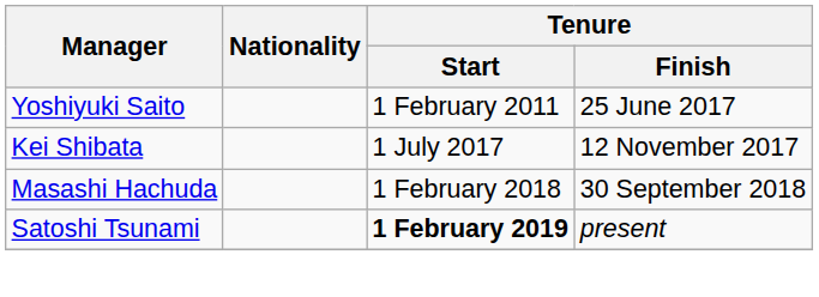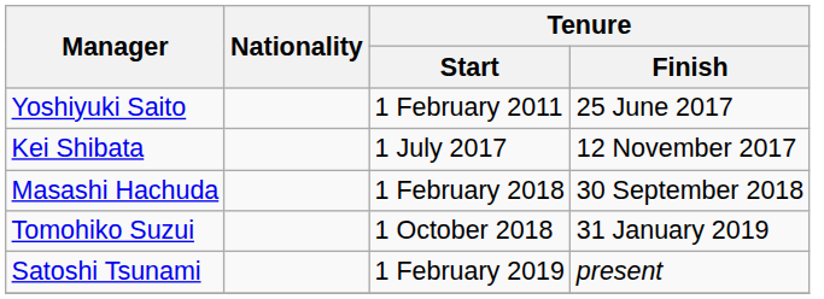+ row: Tomohiko Suzui | 1 October 2018 | 31 January 2019
Satoshi Tsunami | Tenure / Start: bold -> normal
